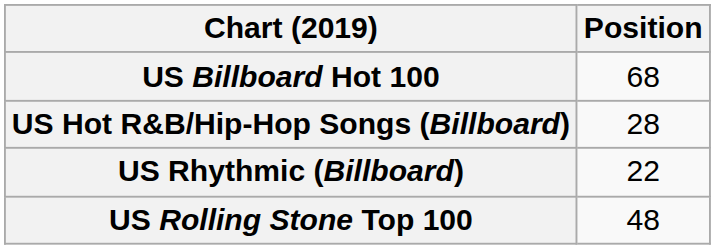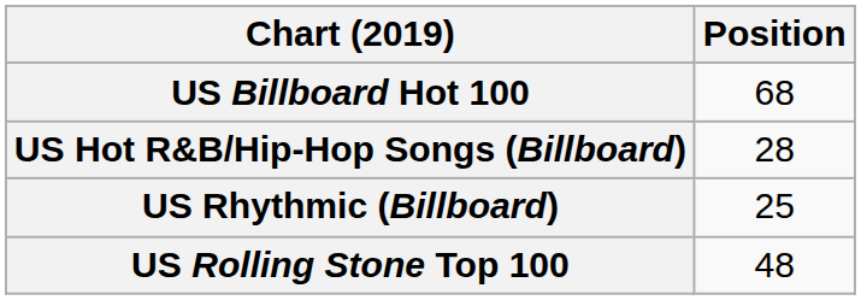US Rhythmic (Billboard) | Position: 22 -> 25
